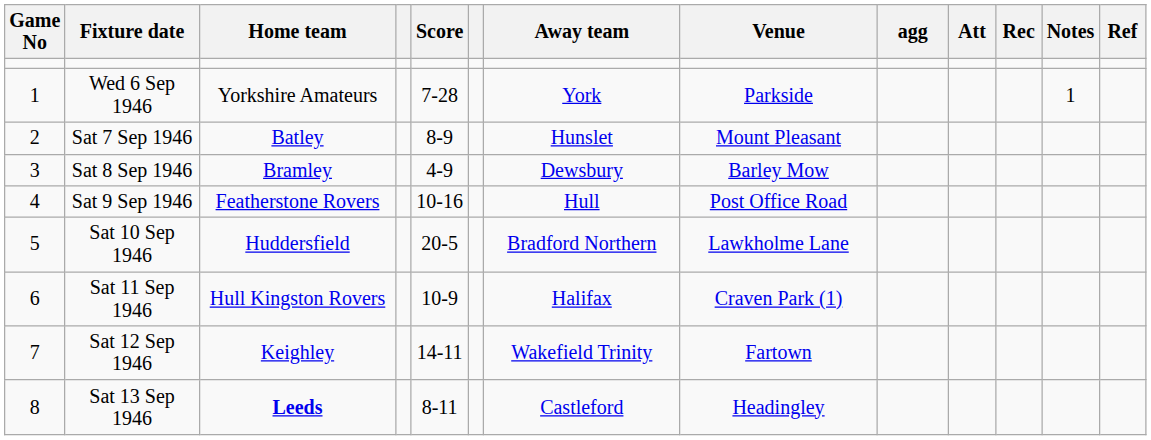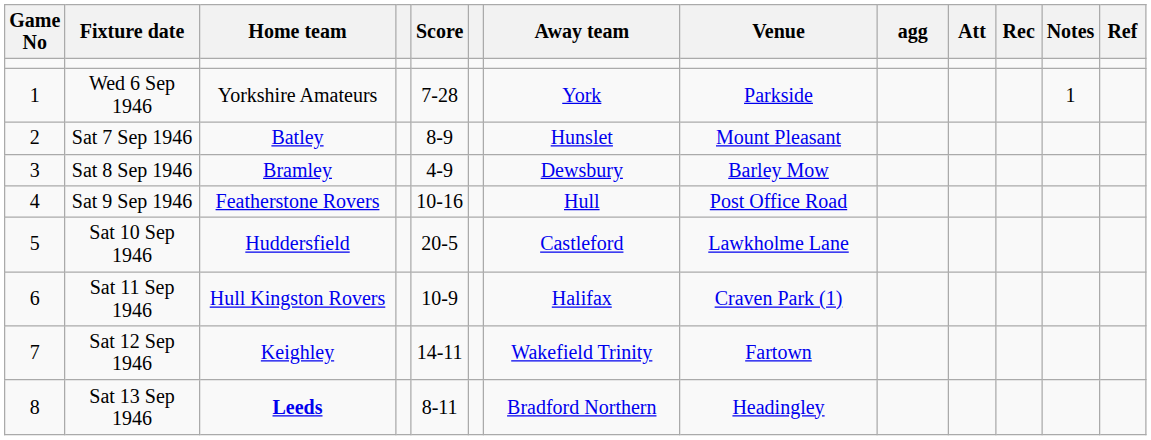Sat 10 Sep 1946 | Away team: Bradford Northern -> Castleford
Sat 13 Sep 1946 | Away team: Castleford -> Bradford Northern
